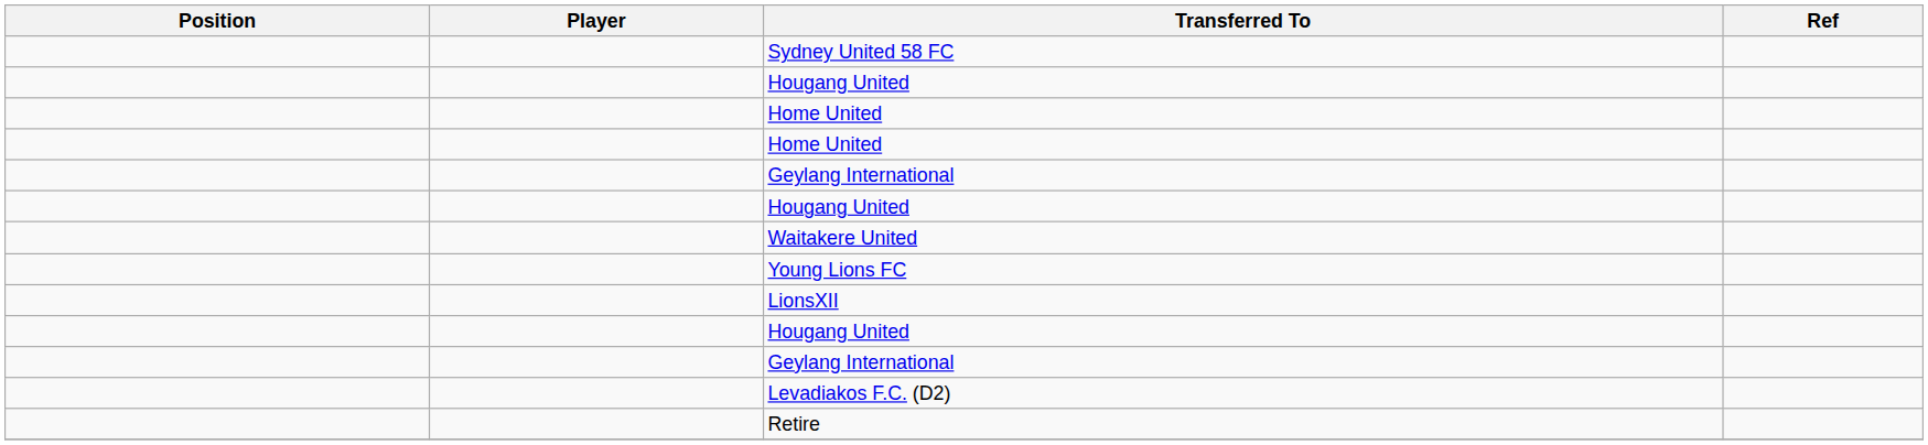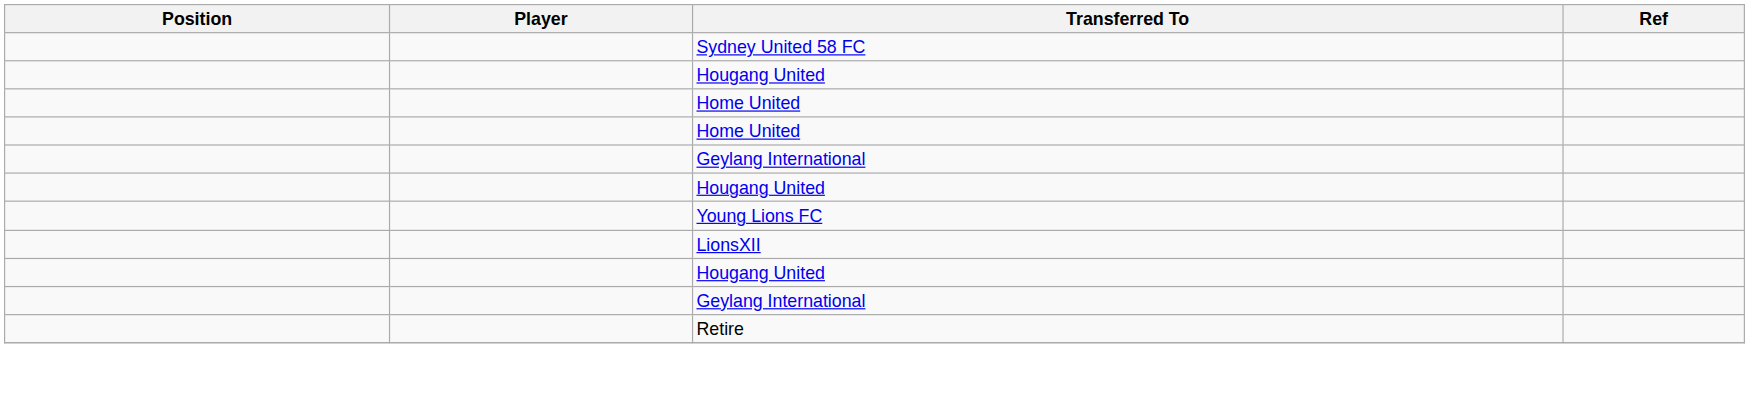- row: Waitakere United
- row: Levadiakos F.C. (D2)
